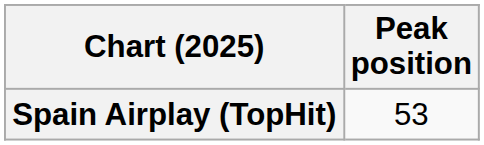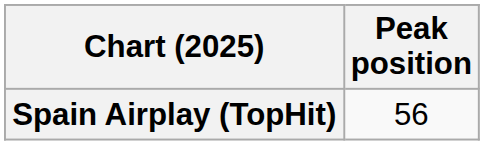Spain Airplay (TopHit) | Peak position: 53 -> 56
